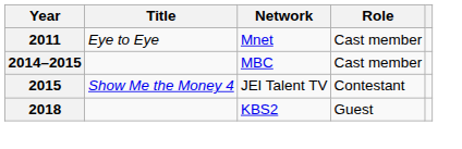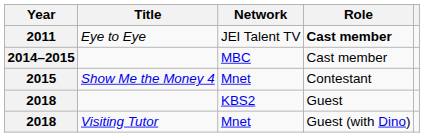2011 | Network: Mnet -> JEI Talent TV
2011 | Role: normal -> bold
2015 | Network: JEI Talent TV -> Mnet
+ row: 2018 | Visiting Tutor | Mnet | Guest (with Dino)
